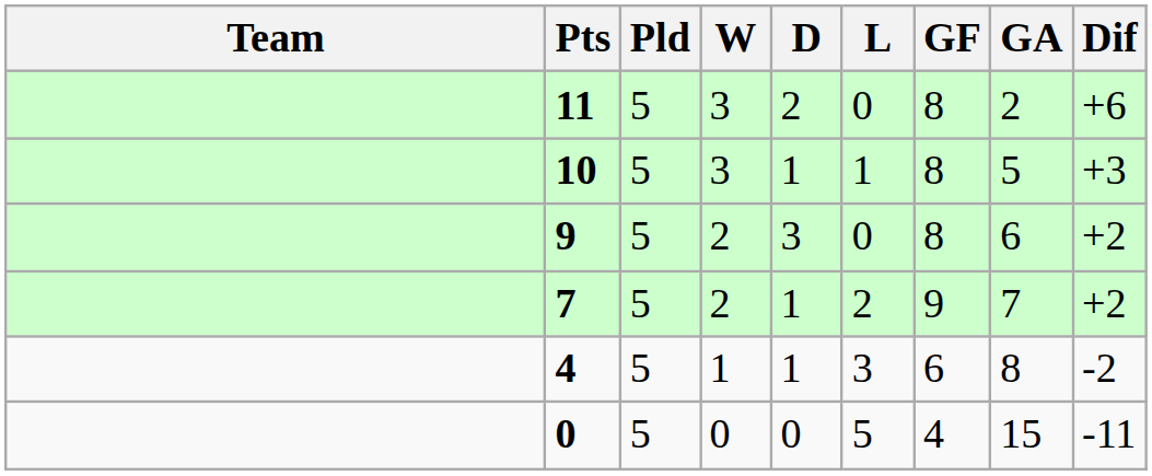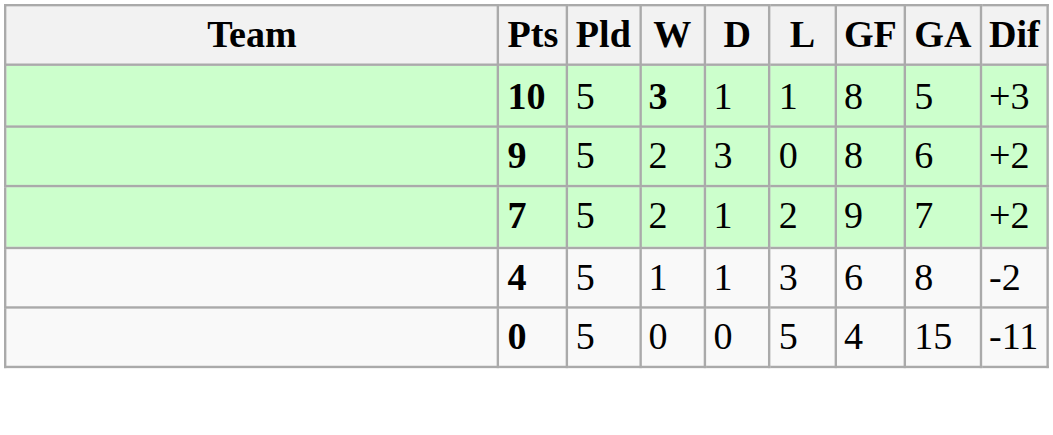- row: 11 | 5 | 3 | 2 | 0 | 8 | 2 | +6
10 | W: normal -> bold
